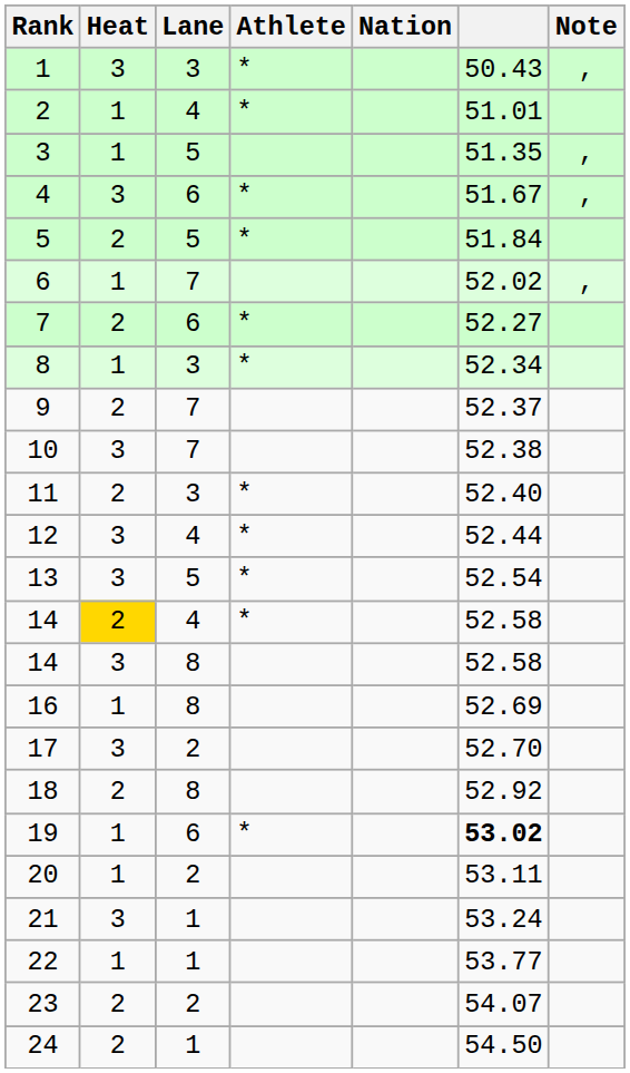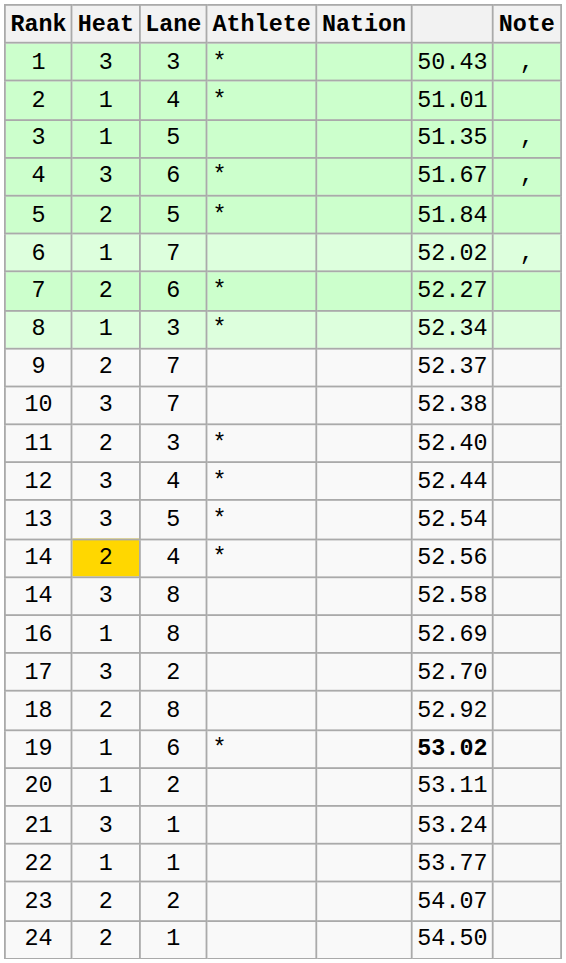14 / 4 | column 6: 52.58 -> 52.56
